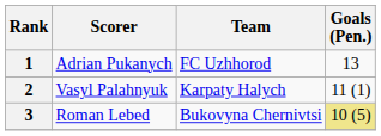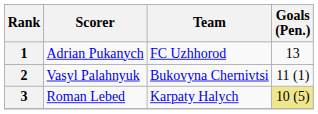2 | Team: Karpaty Halych -> Bukovyna Chernivtsi
3 | Team: Bukovyna Chernivtsi -> Karpaty Halych
